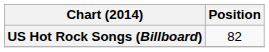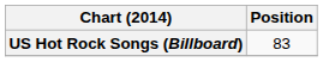US Hot Rock Songs (Billboard) | Position: 82 -> 83
